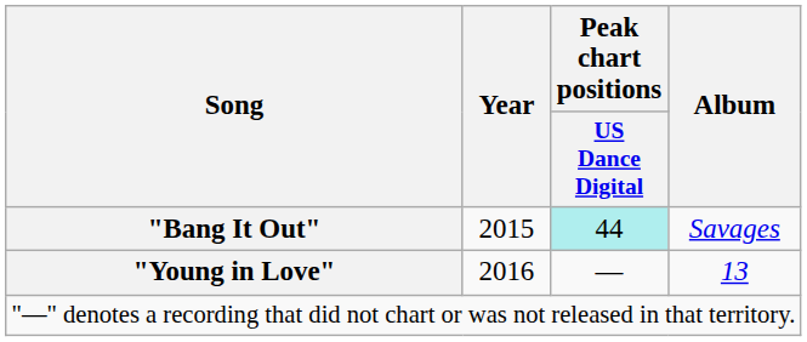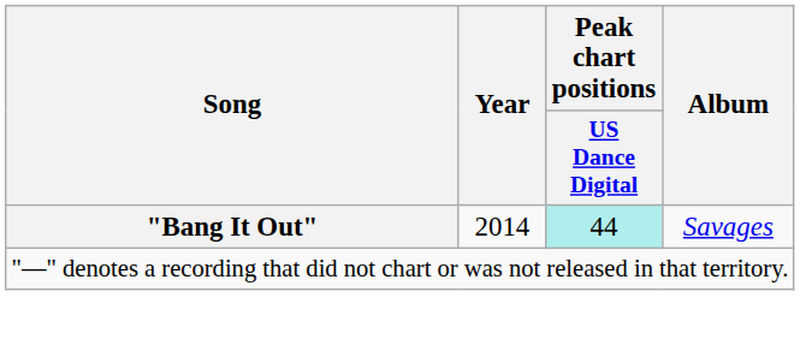"Bang It Out" | Year: 2015 -> 2014
- row: "Young in Love" | 2016 | — | 13
